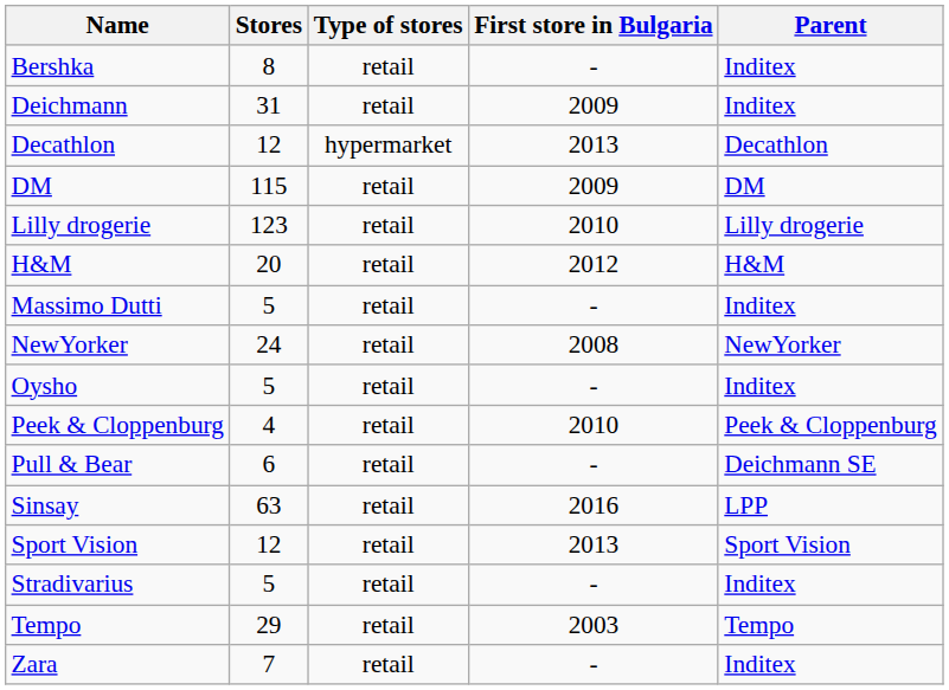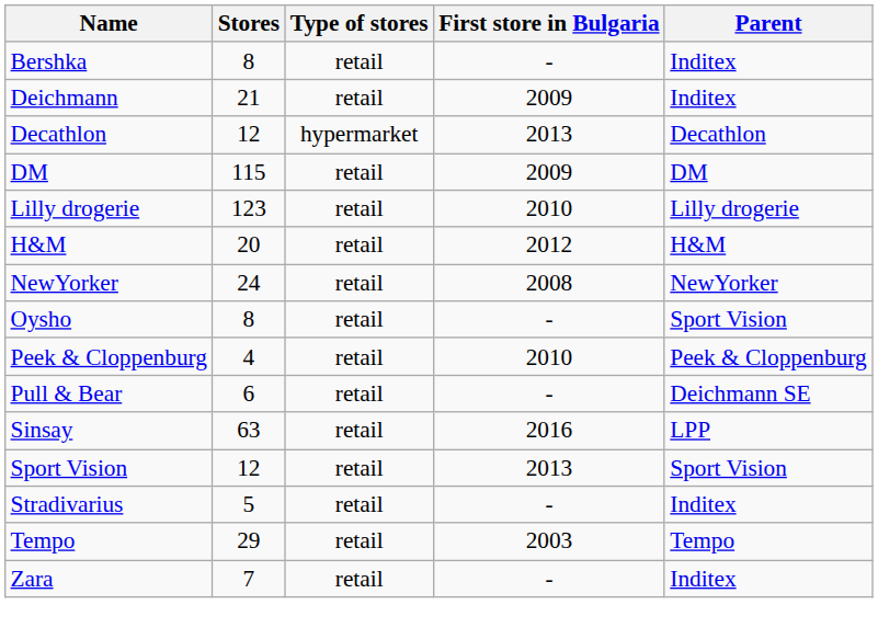Deichmann | Stores: 31 -> 21
- row: Massimo Dutti | 5 | retail | - | Inditex
Oysho | Stores: 5 -> 8
Oysho | Parent: Inditex -> Sport Vision
